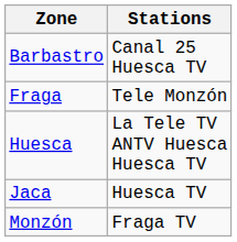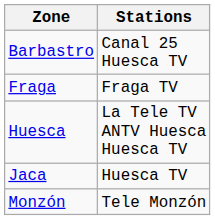Fraga | Stations: Tele Monzón -> Fraga TV
Monzón | Stations: Fraga TV -> Tele Monzón
